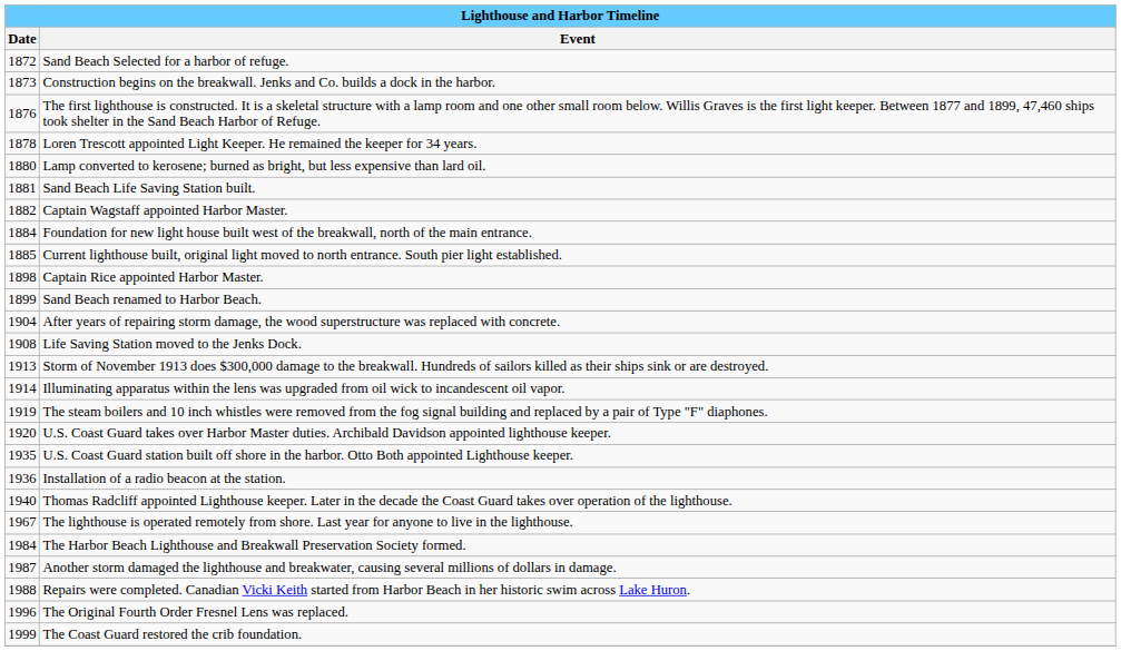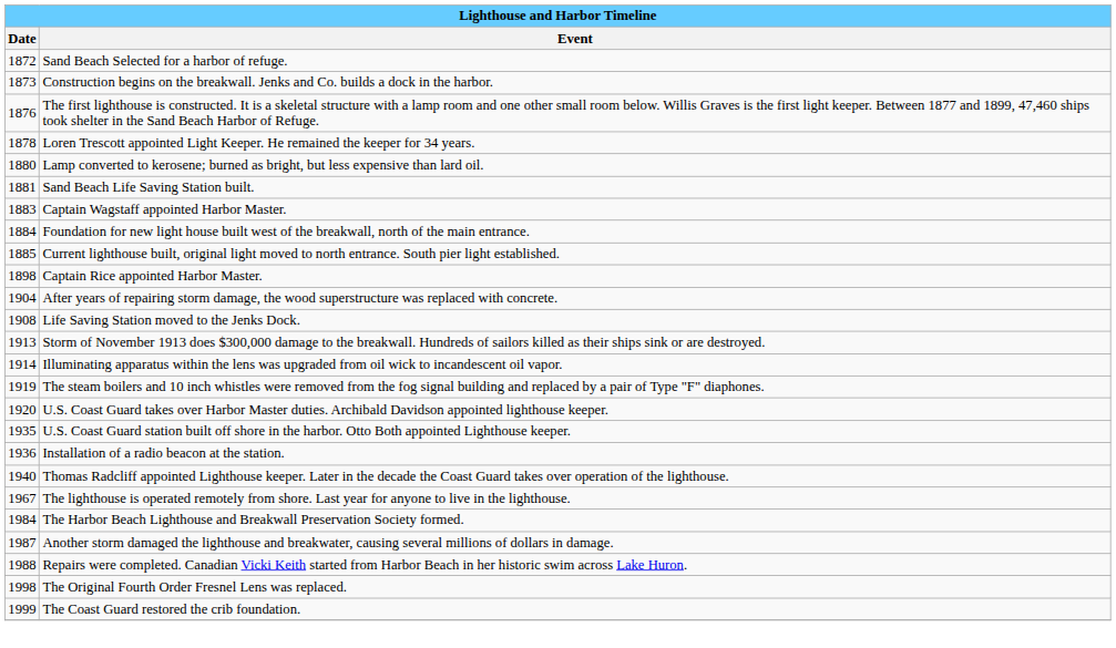Captain Wagstaff appointed Harbor Master. | Date: 1882 -> 1883
- row: 1899 | Sand Beach renamed to Harbor Beach.
The Original Fourth Order Fresnel Lens was replaced. | Date: 1996 -> 1998
